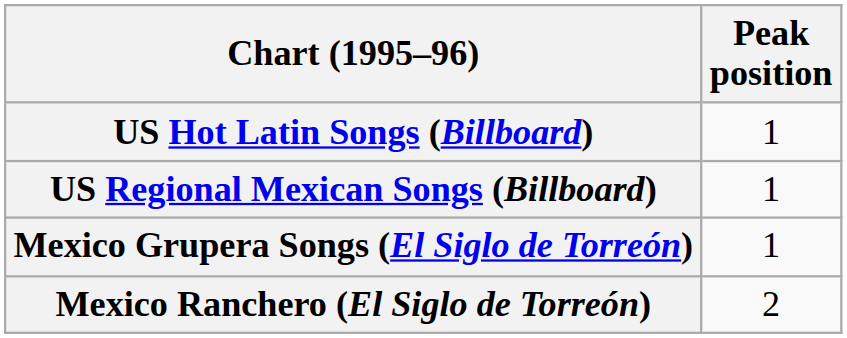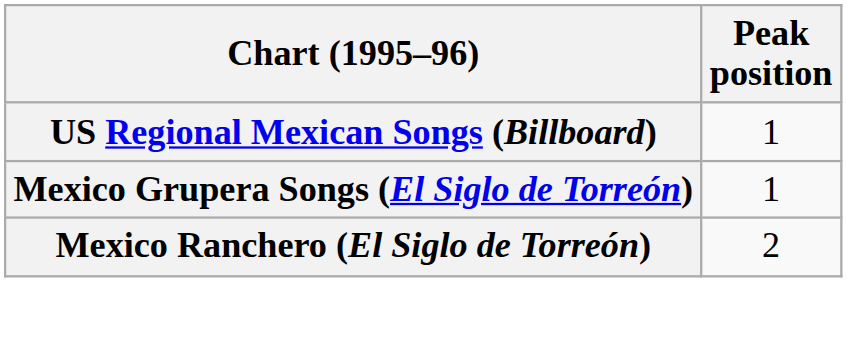- row: US Hot Latin Songs (Billboard) | 1
